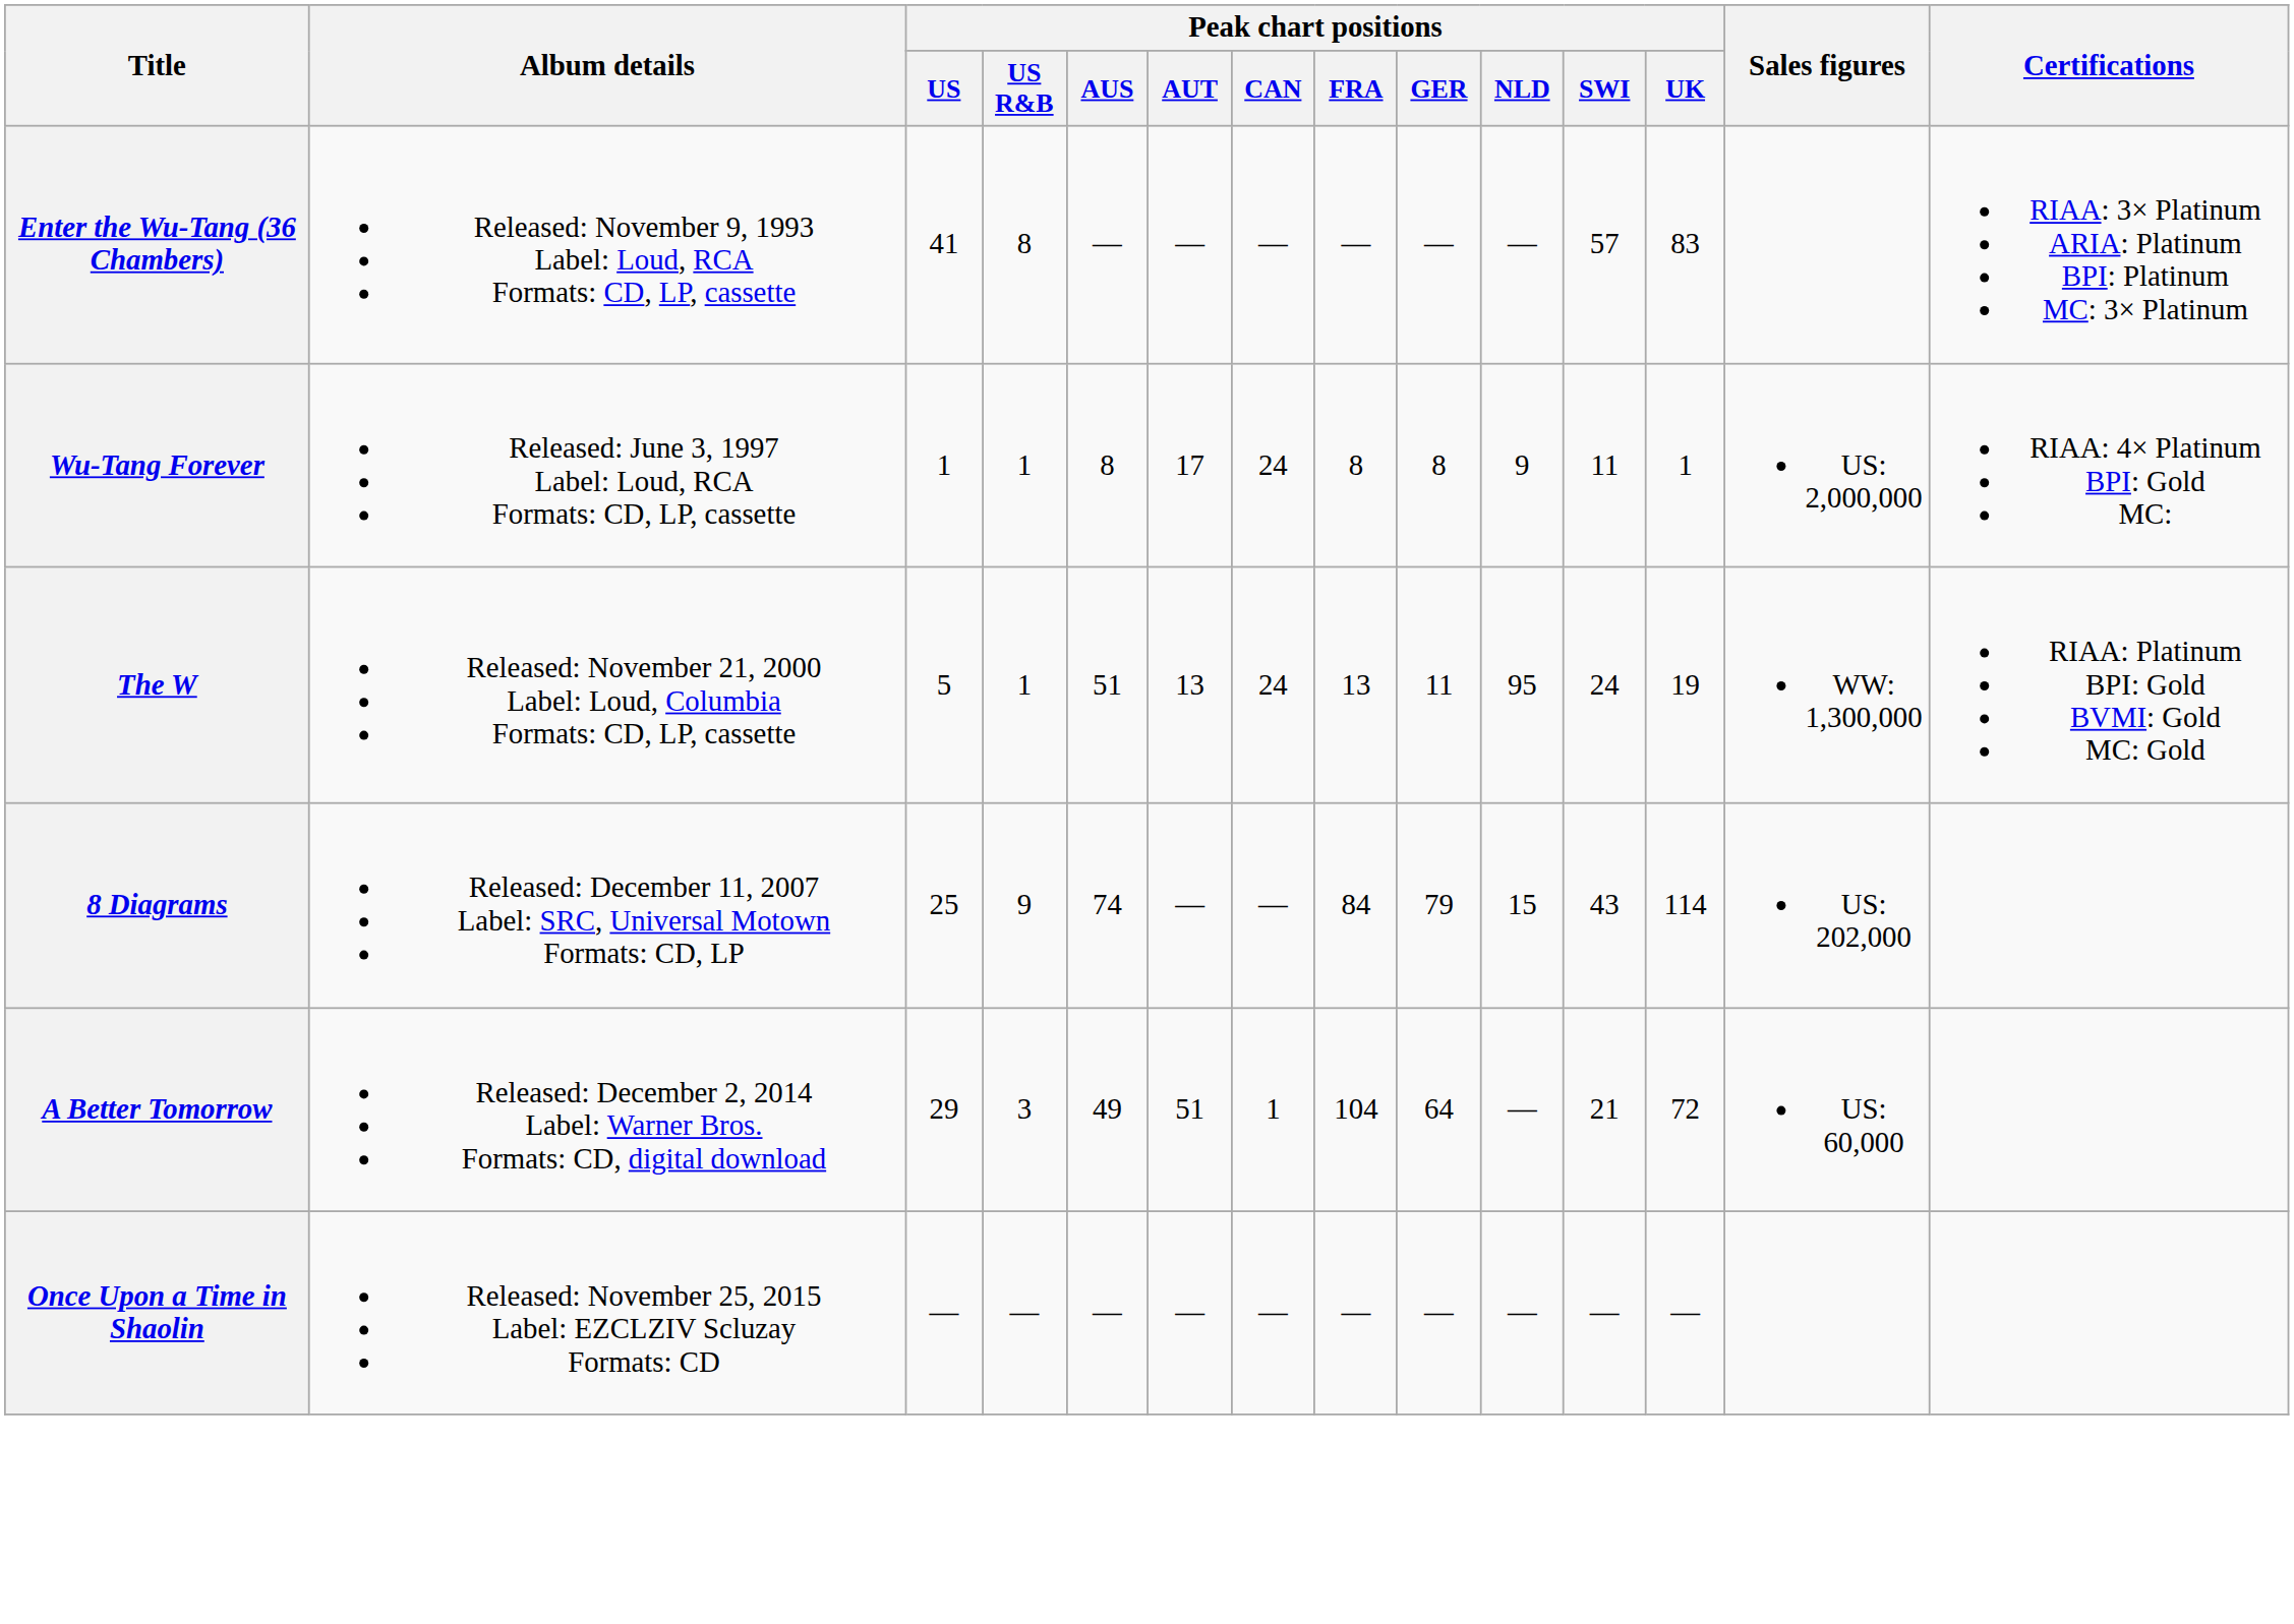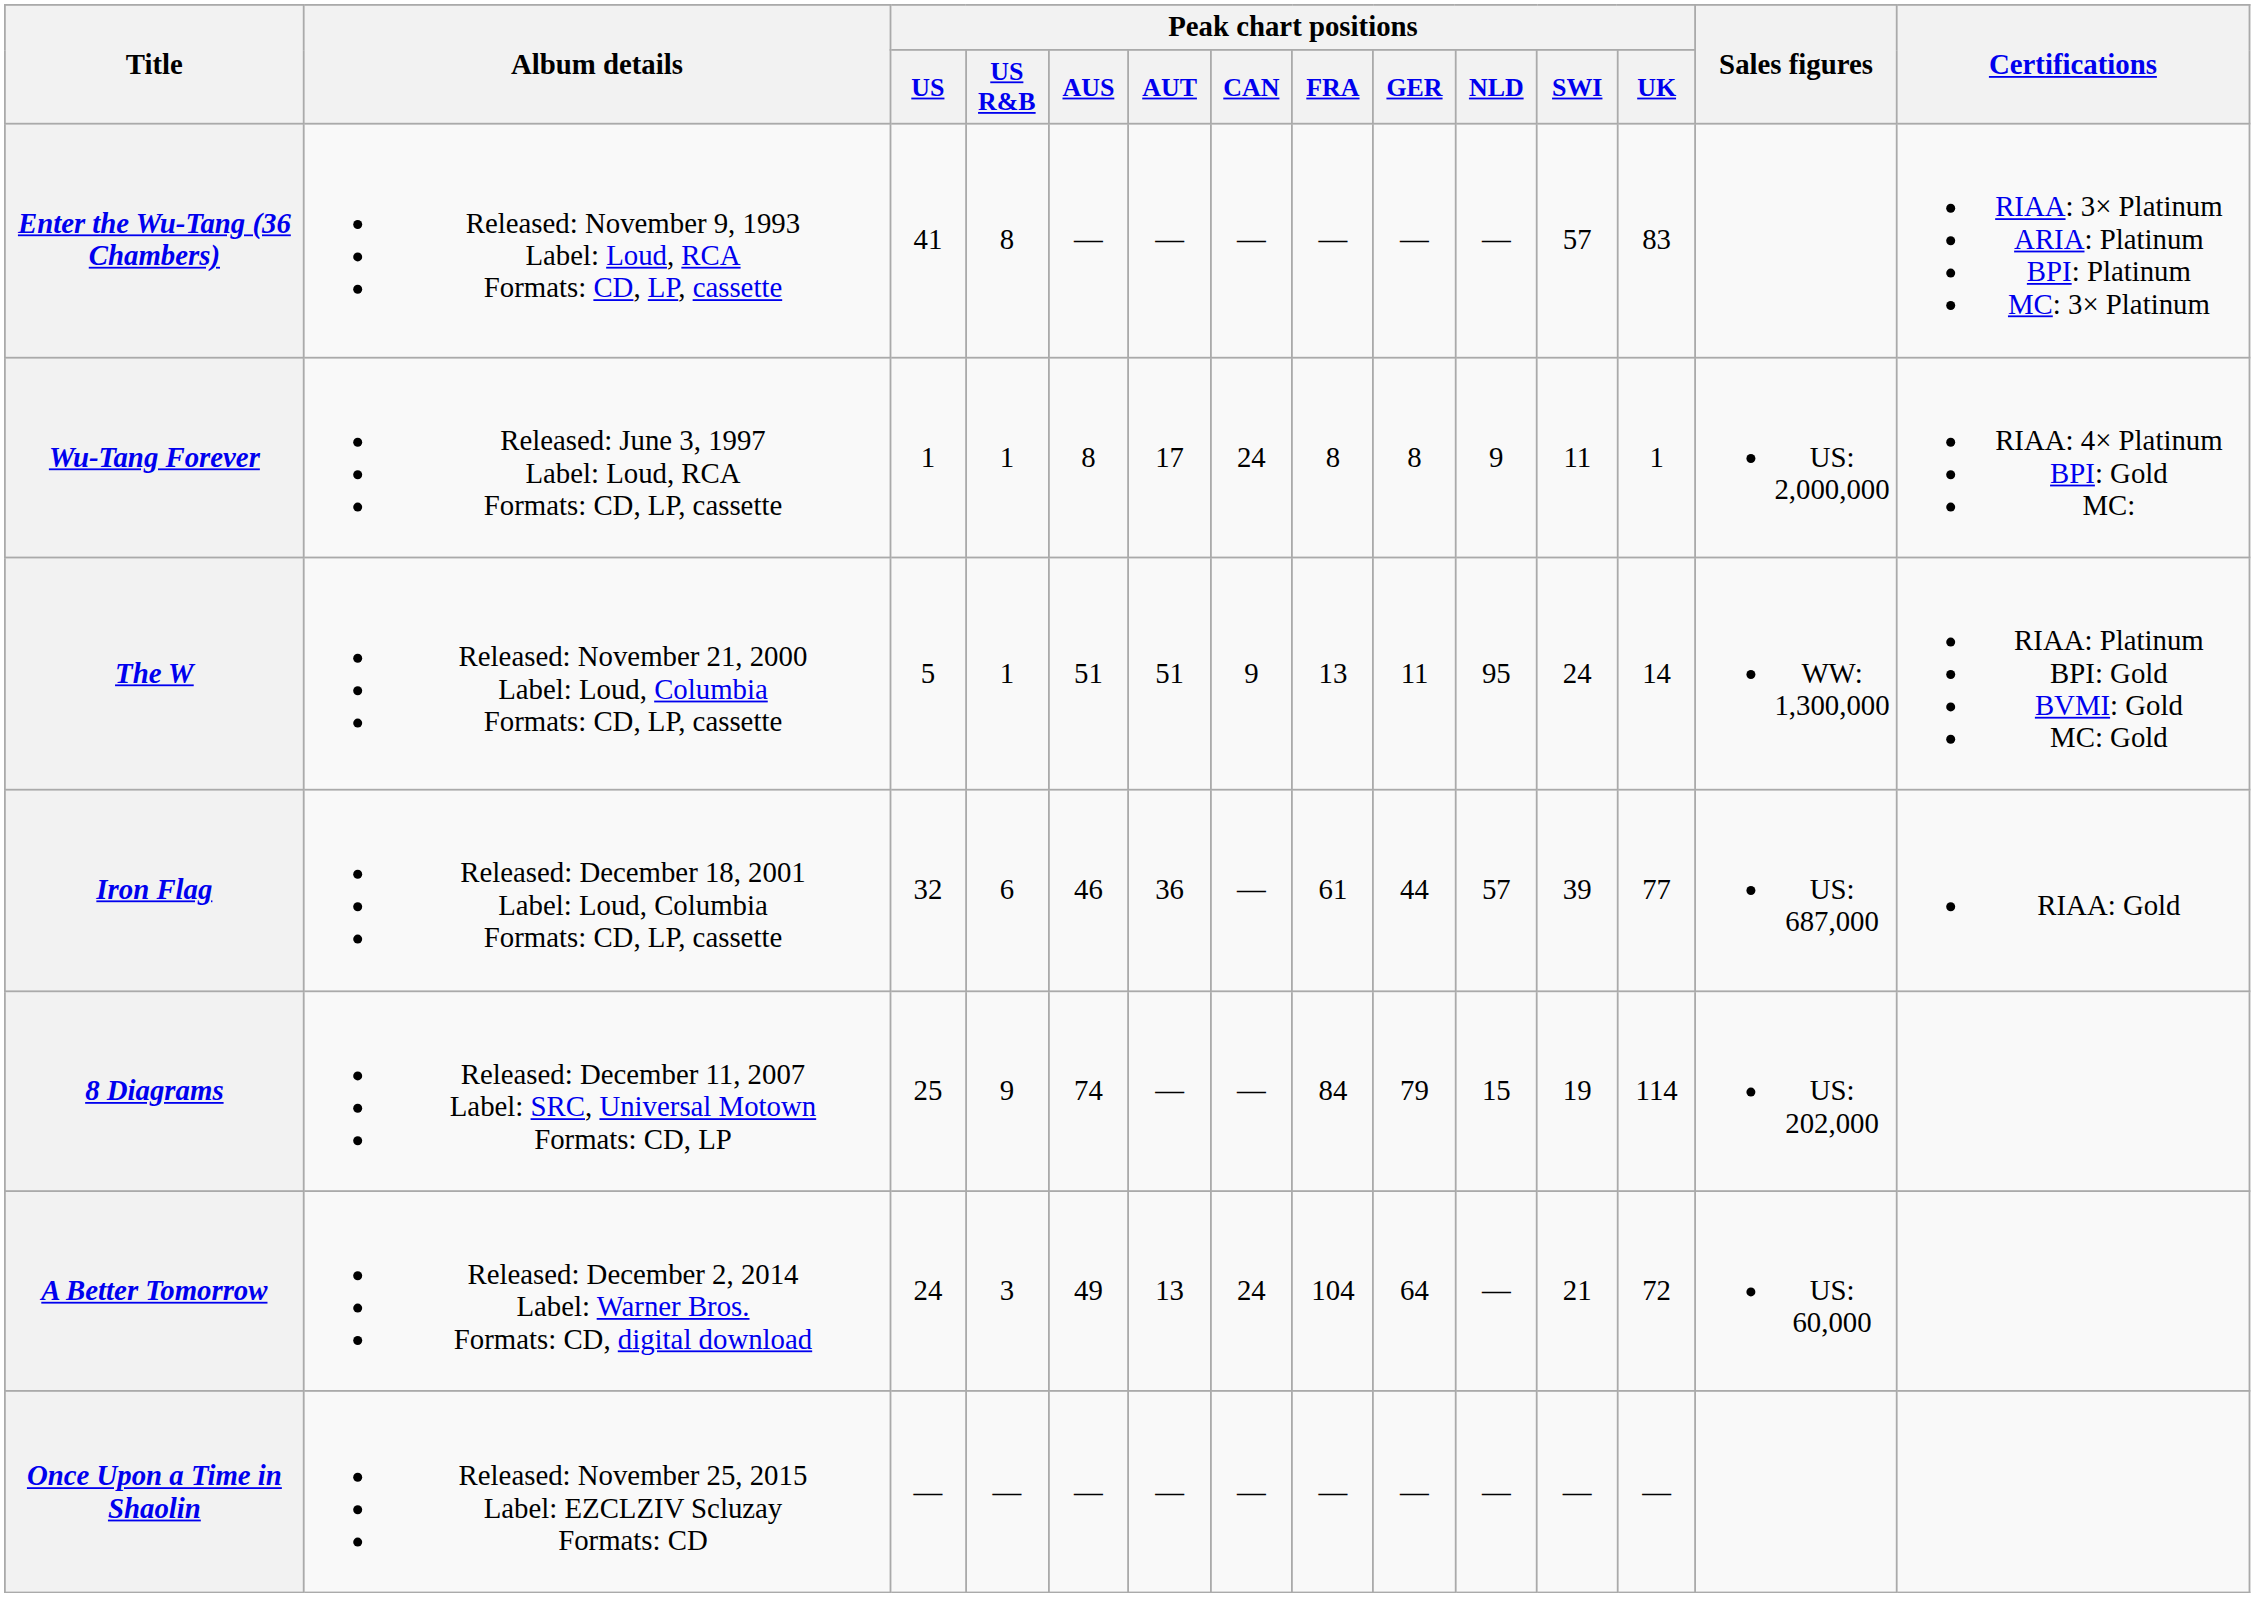The W | Peak chart positions / AUT: 13 -> 51
The W | Peak chart positions / CAN: 24 -> 9
The W | Peak chart positions / UK: 19 -> 14
+ row: Iron Flag | Released: December 18, 2001 Label: Loud, Columbia Formats: CD, LP, cassette | 32 | 6 | 46 | 36 | — | 61 | 44 | 57 | 39 | 77 | US: 687,000 | RIAA: Gold
8 Diagrams | Peak chart positions / SWI: 43 -> 19
A Better Tomorrow | Peak chart positions / US: 29 -> 24
A Better Tomorrow | Peak chart positions / AUT: 51 -> 13
A Better Tomorrow | Peak chart positions / CAN: 1 -> 24
